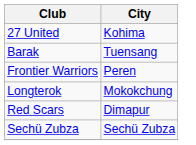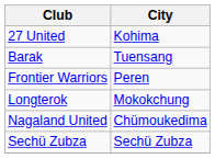+ row: Nagaland United | Chümoukedima
- row: Red Scars | Dimapur
